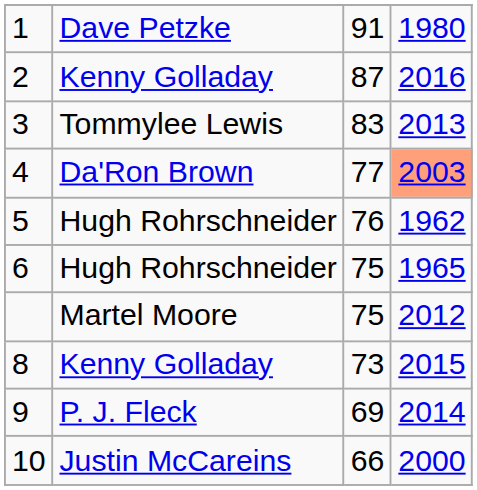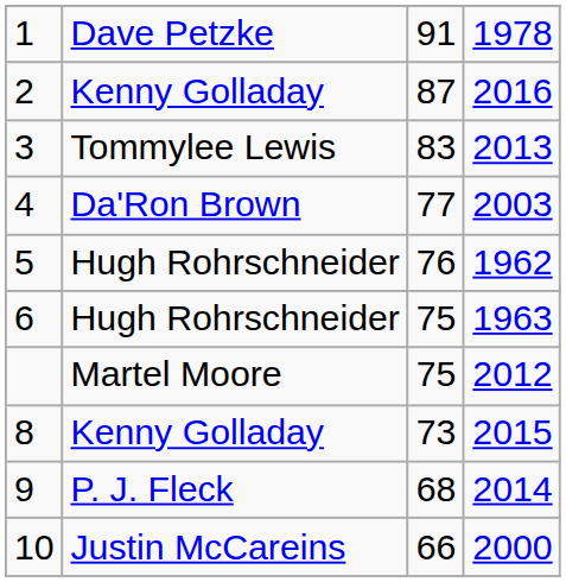1 | column 4: 1980 -> 1978
4 | column 4: lightsalmon background -> no background
6 | column 4: 1965 -> 1963
9 | column 3: 69 -> 68
